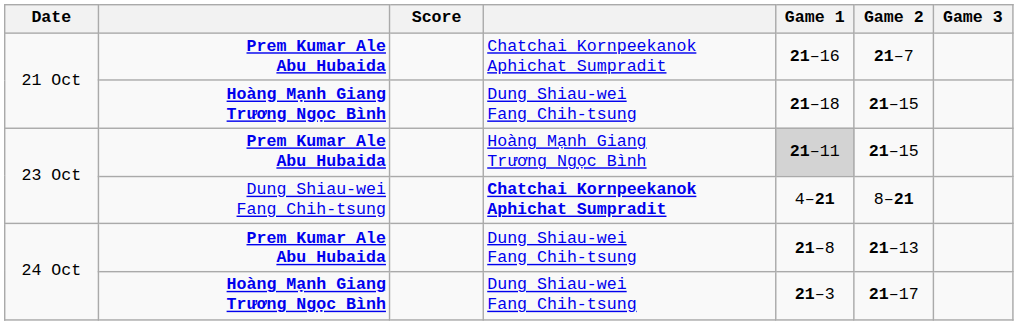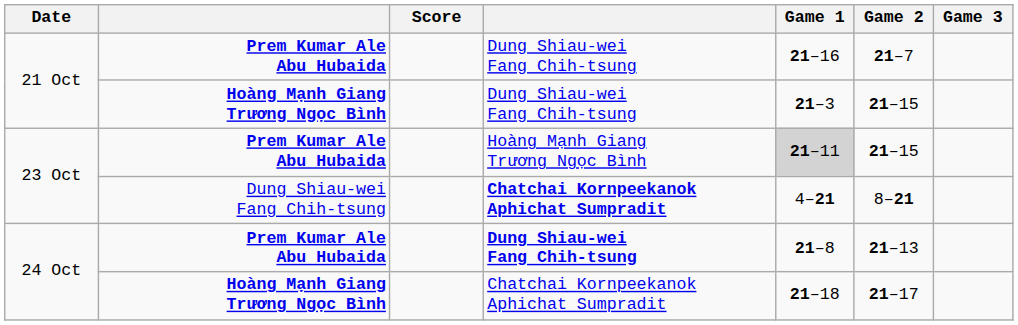21 Oct / Prem Kumar Ale Abu Hubaida | column 4: Chatchai Kornpeekanok Aphichat Sumpradit -> Dung Shiau-wei Fang Chih-tsung
21 Oct / Hoàng Mạnh Giang Trương Ngọc Bình | Game 1: 21–18 -> 21–3
24 Oct / Prem Kumar Ale Abu Hubaida | column 4: normal -> bold
24 Oct / Hoàng Mạnh Giang Trương Ngọc Bình | column 4: Dung Shiau-wei Fang Chih-tsung -> Chatchai Kornpeekanok Aphichat Sumpradit
24 Oct / Hoàng Mạnh Giang Trương Ngọc Bình | Game 1: 21–3 -> 21–18
